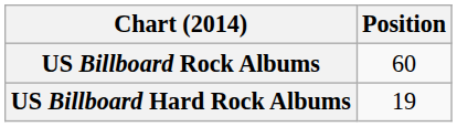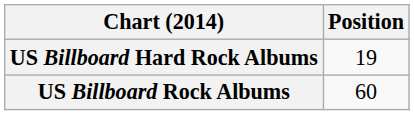rows swapped: US Billboard Hard Rock Albums <-> US Billboard Rock Albums
